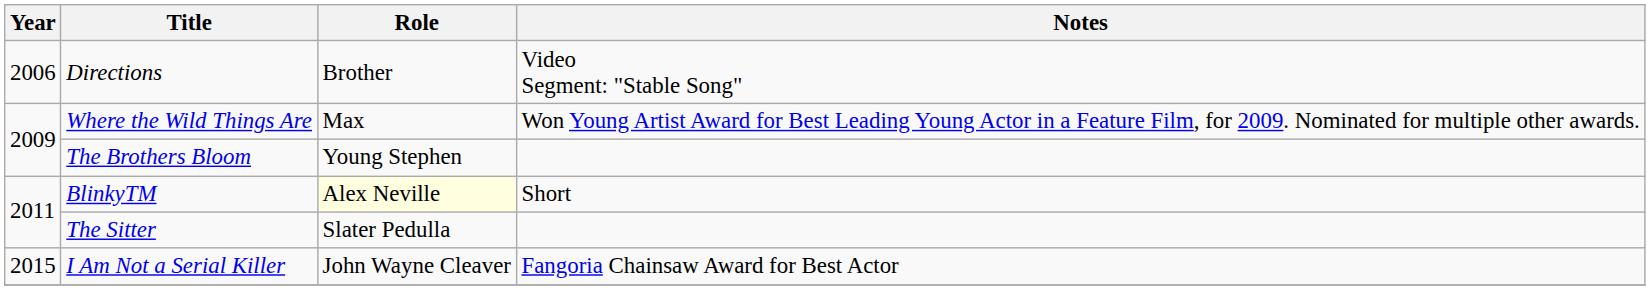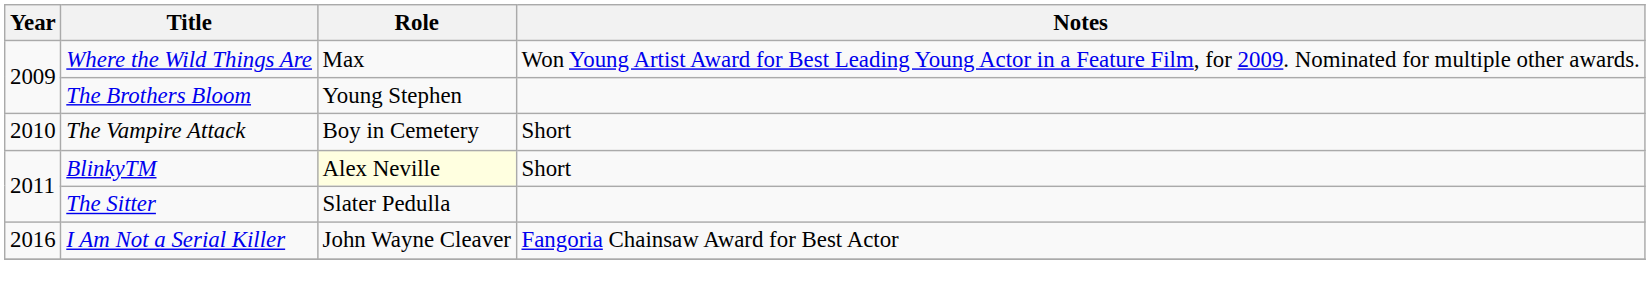- row: 2006 | Directions | Brother | Video Segment: "Stable Song"
+ row: 2010 | The Vampire Attack | Boy in Cemetery | Short
I Am Not a Serial Killer | Year: 2015 -> 2016
